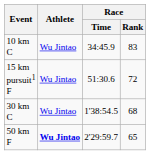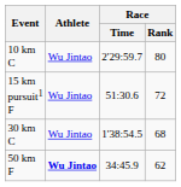10 km C | Race / Time: 34:45.9 -> 2'29:59.7
10 km C | Race / Rank: 83 -> 80
50 km F | Race / Time: 2'29:59.7 -> 34:45.9
50 km F | Race / Rank: 65 -> 62
